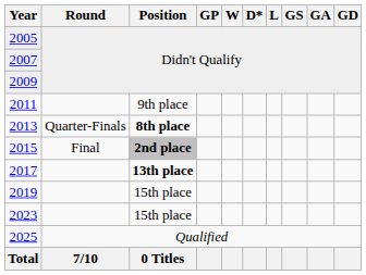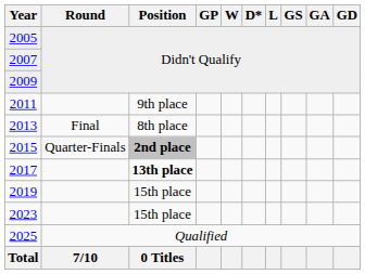2013 | Round: Quarter-Finals -> Final
2013 | Position: bold -> normal
2015 | Round: Final -> Quarter-Finals
